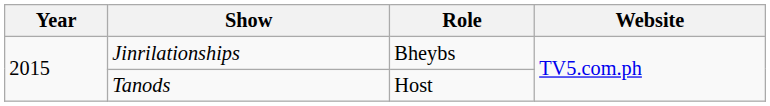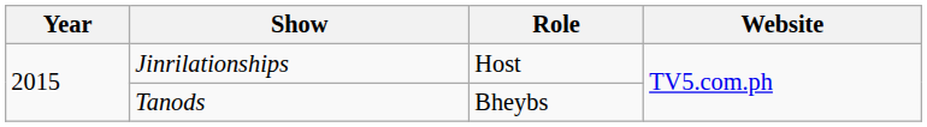Jinrilationships | Role: Bheybs -> Host
Tanods | Role: Host -> Bheybs
